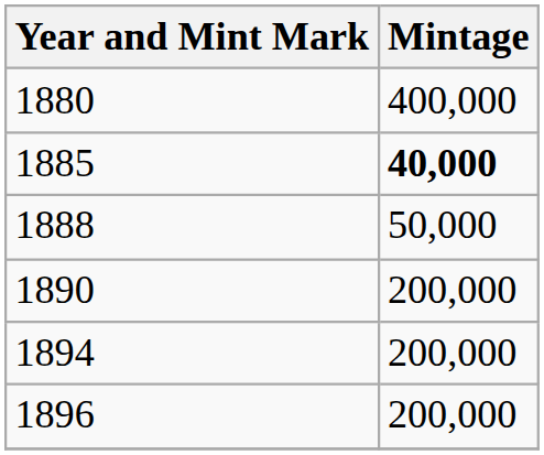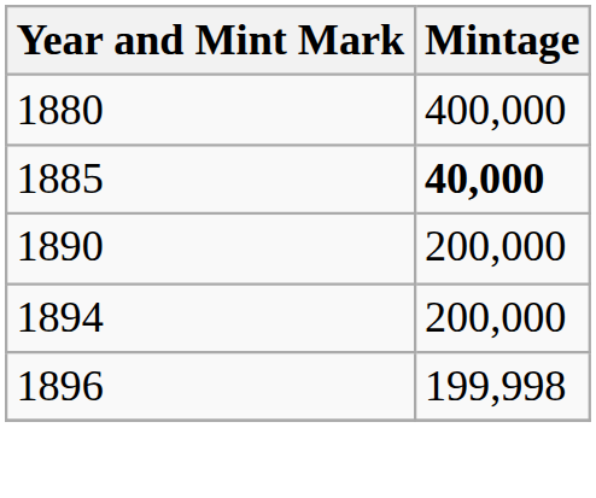- row: 1888 | 50,000
1896 | Mintage: 200,000 -> 199,998
